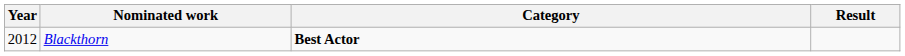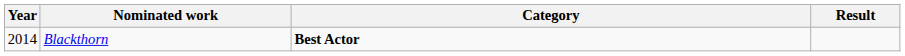Blackthorn | Year: 2012 -> 2014
